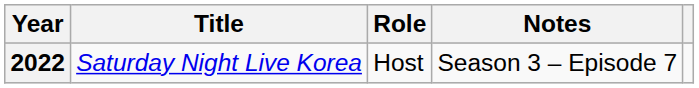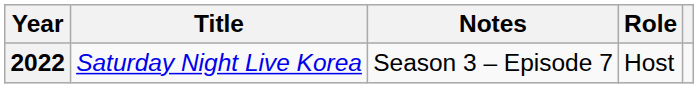columns swapped: Role <-> Notes
